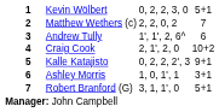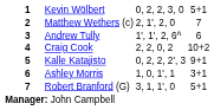Matthew Wethers (c) | column 4: 2, 2, 0, 2 -> 2, 1', 2, 0
Craig Cook | column 4: 2, 1', 2, 0 -> 2, 2, 0, 2
